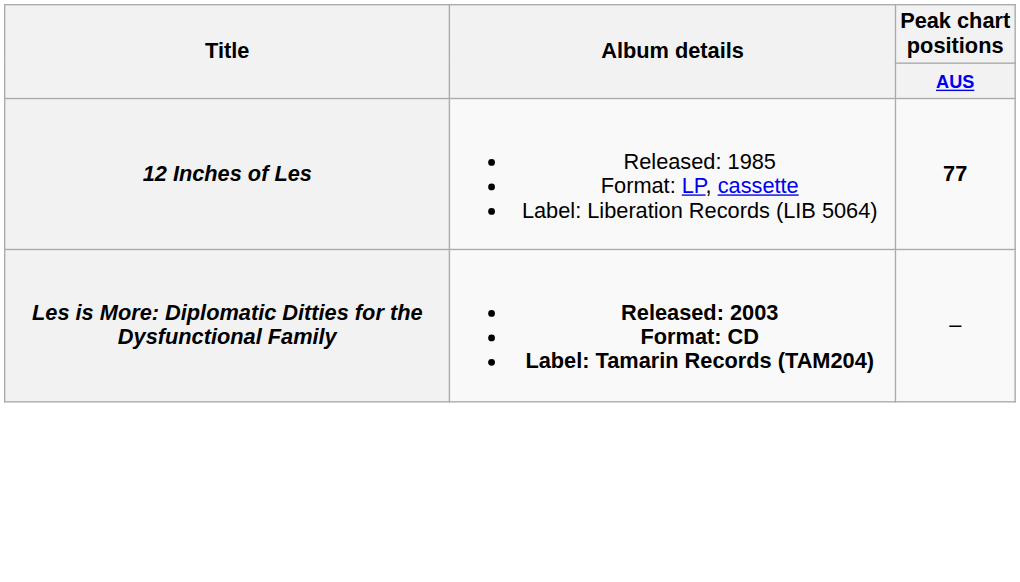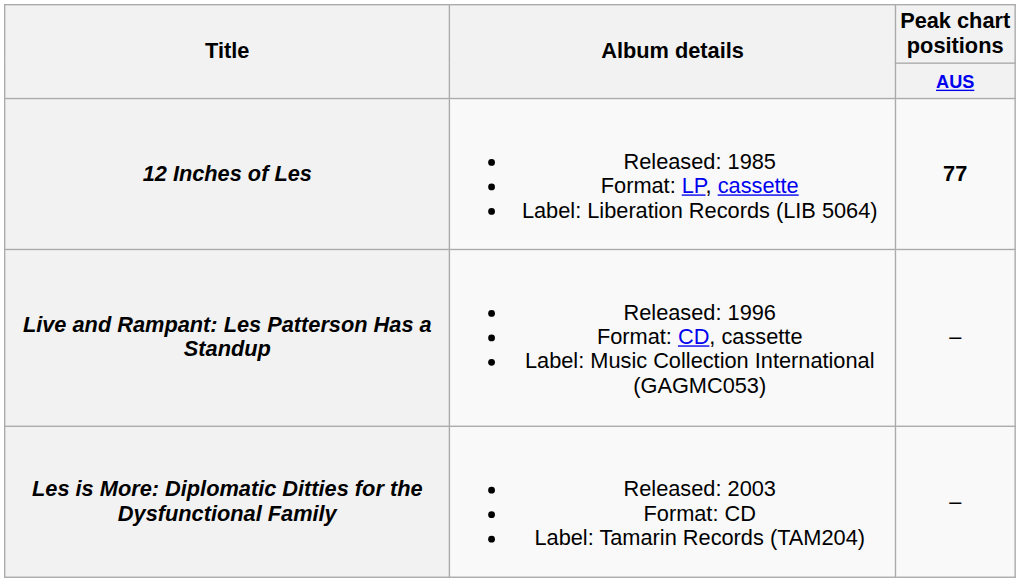+ row: Live and Rampant: Les Patterson Has a Standup | Released: 1996 Format: CD, cassette Label: Music Collection International (GAGMC053) | –
Les is More: Diplomatic Ditties for the Dysfunctional Family | Album details: bold -> normal
